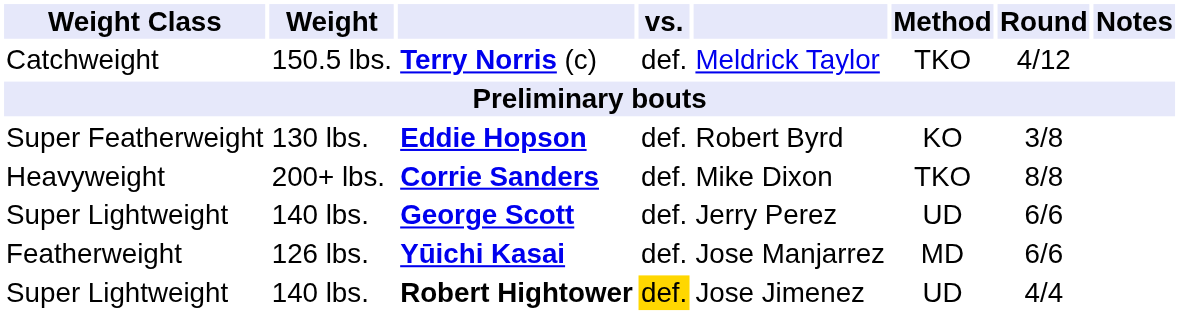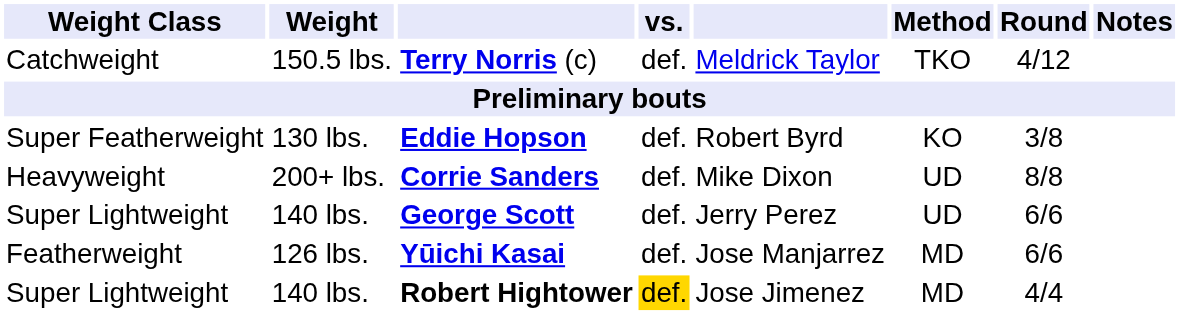Corrie Sanders | Method: TKO -> UD
Robert Hightower | Method: UD -> MD
